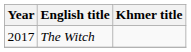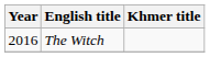The Witch | Year: 2017 -> 2016
